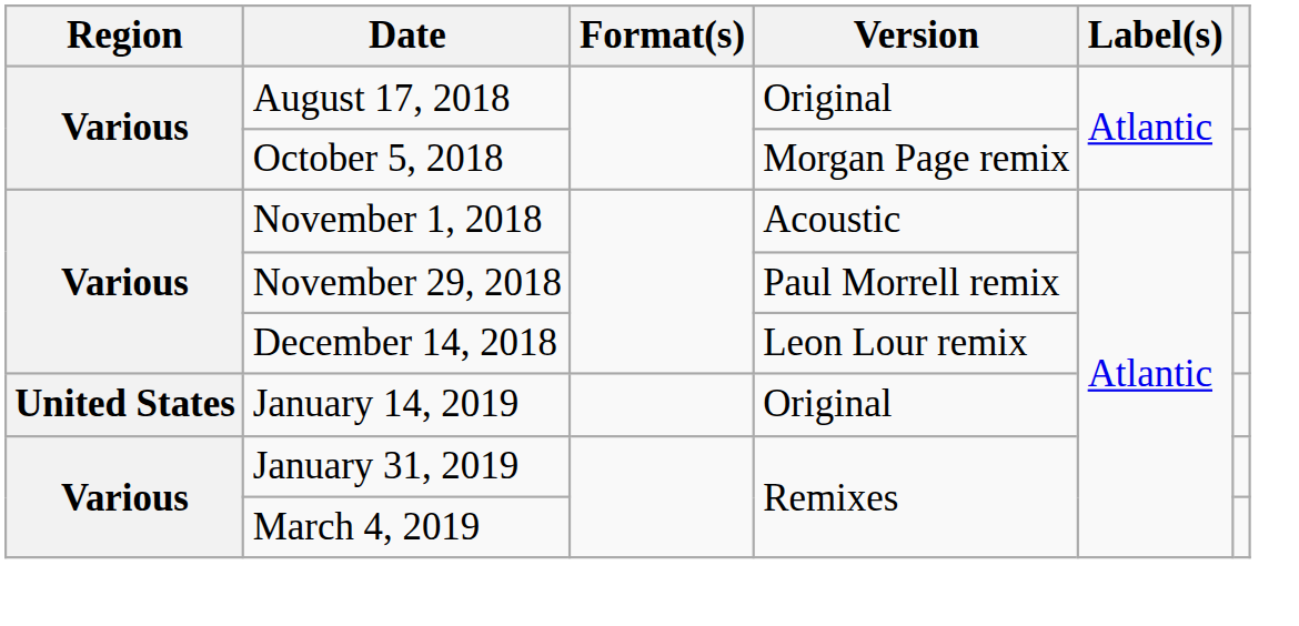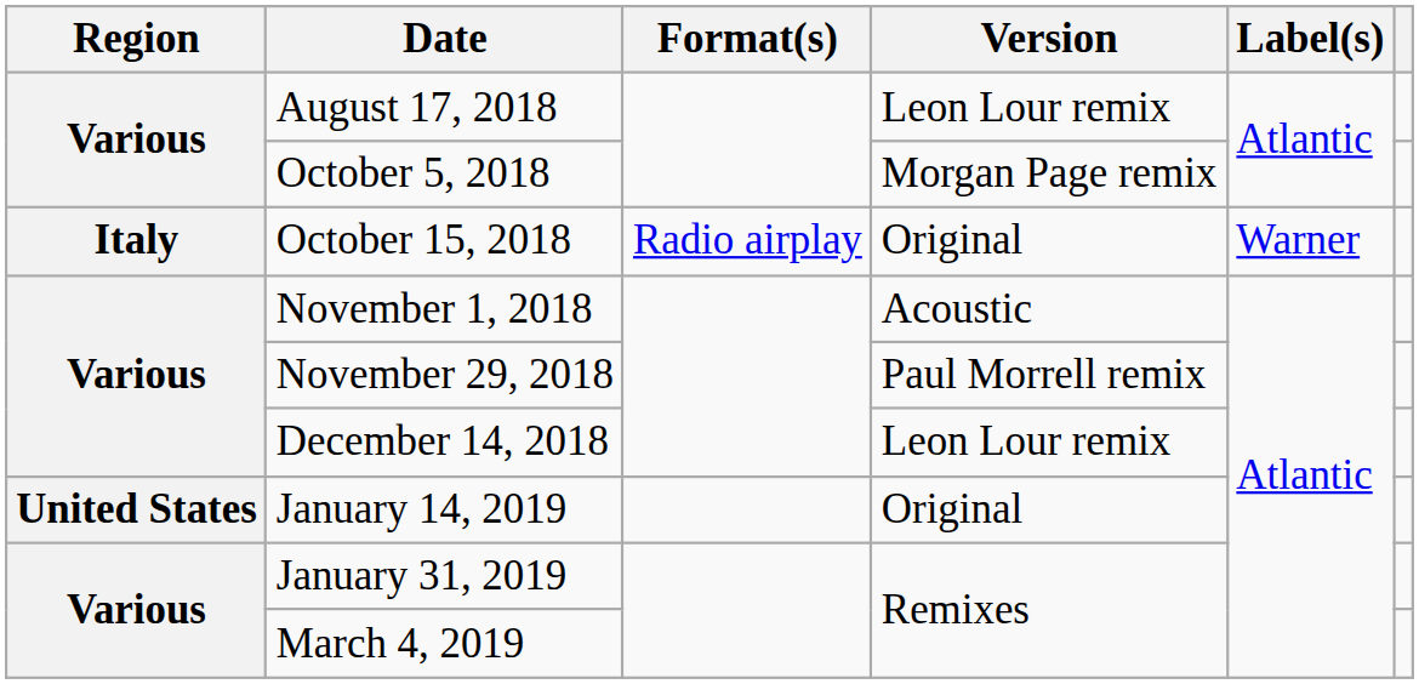August 17, 2018 | Version: Original -> Leon Lour remix
+ row: Italy | October 15, 2018 | Radio airplay | Original | Warner
